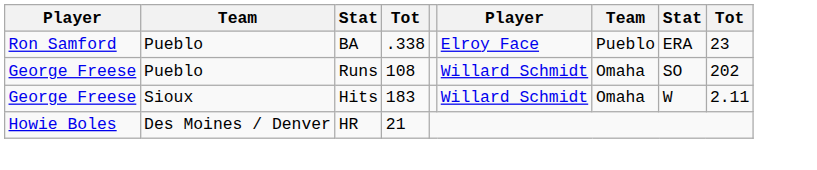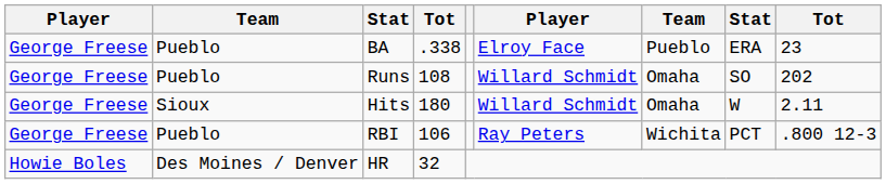BA | column 1: Ron Samford -> George Freese
Hits | column 4: 183 -> 180
+ row: George Freese | Pueblo | RBI | 106 | Ray Peters | Wichita | PCT | .800 12-3
HR | column 4: 21 -> 32
